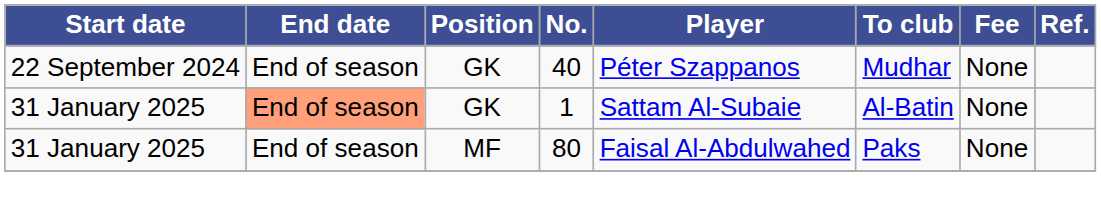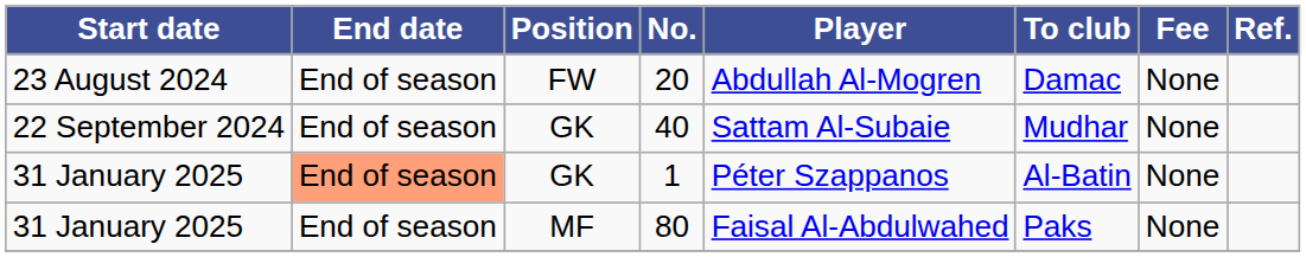+ row: 23 August 2024 | End of season | FW | 20 | Abdullah Al-Mogren | Damac | None
40 | Player: Péter Szappanos -> Sattam Al-Subaie
1 | Player: Sattam Al-Subaie -> Péter Szappanos
